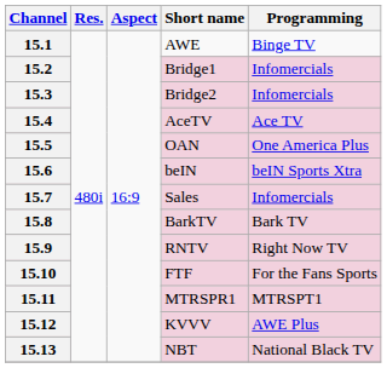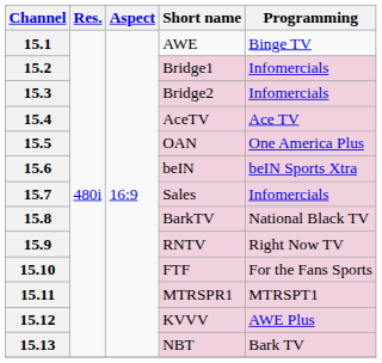15.8 | Programming: Bark TV -> National Black TV
15.13 | Programming: National Black TV -> Bark TV
